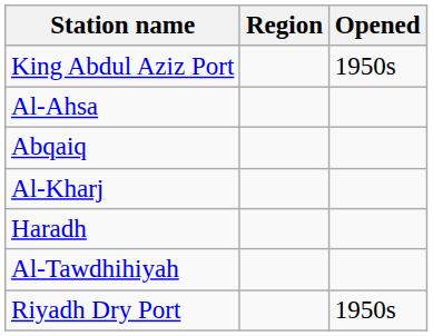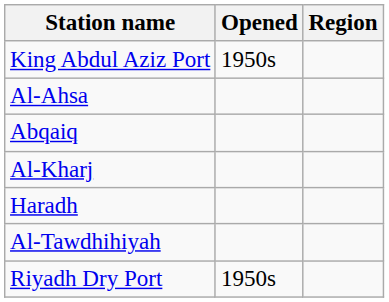columns swapped: Region <-> Opened
